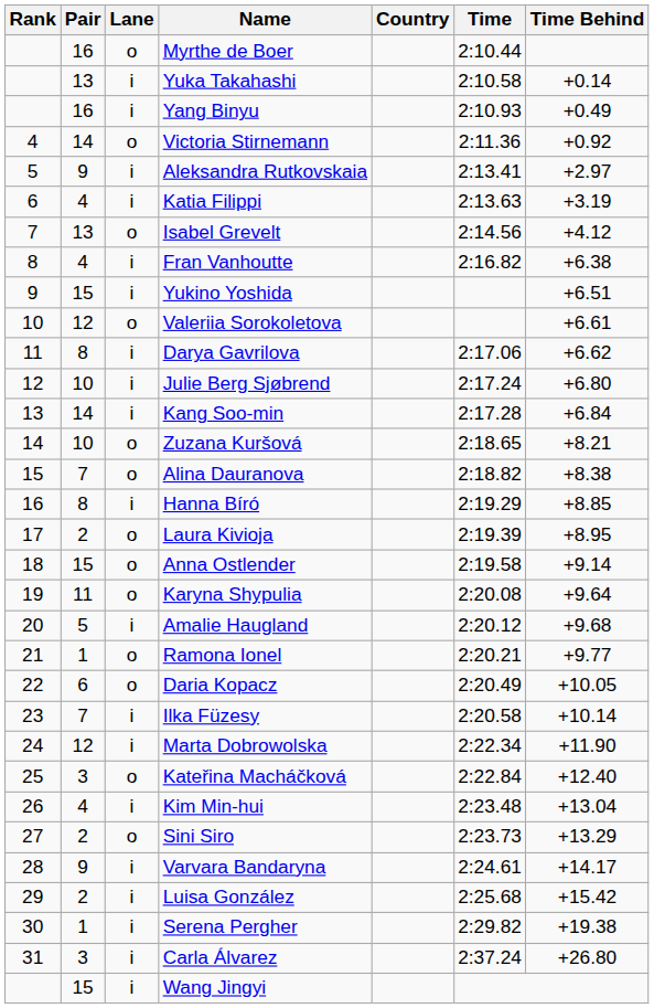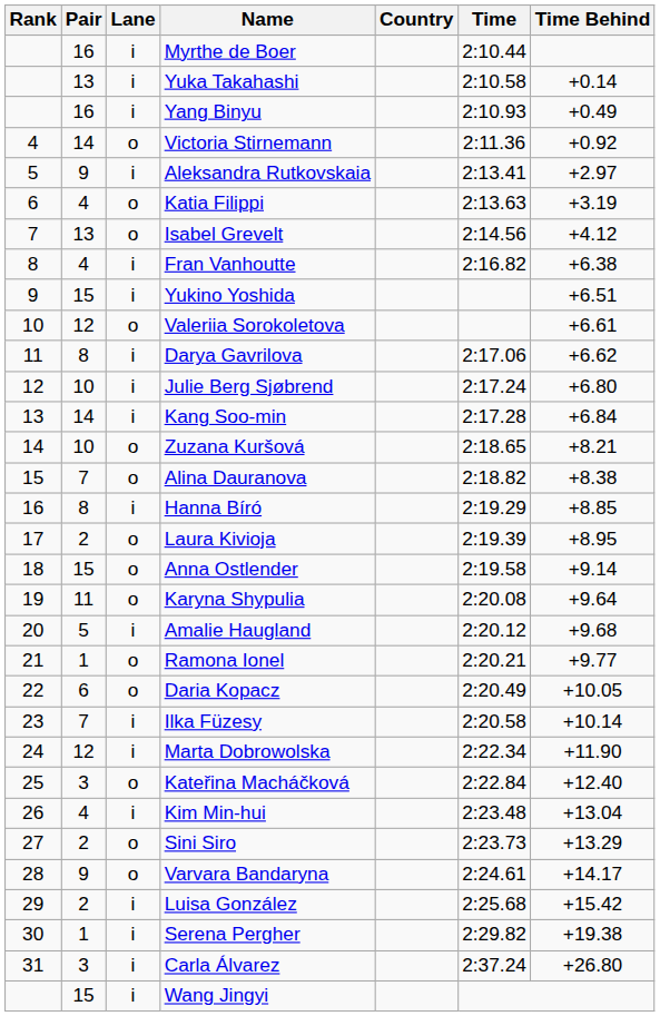Myrthe de Boer | Lane: o -> i
Katia Filippi | Lane: i -> o
Varvara Bandaryna | Lane: i -> o
